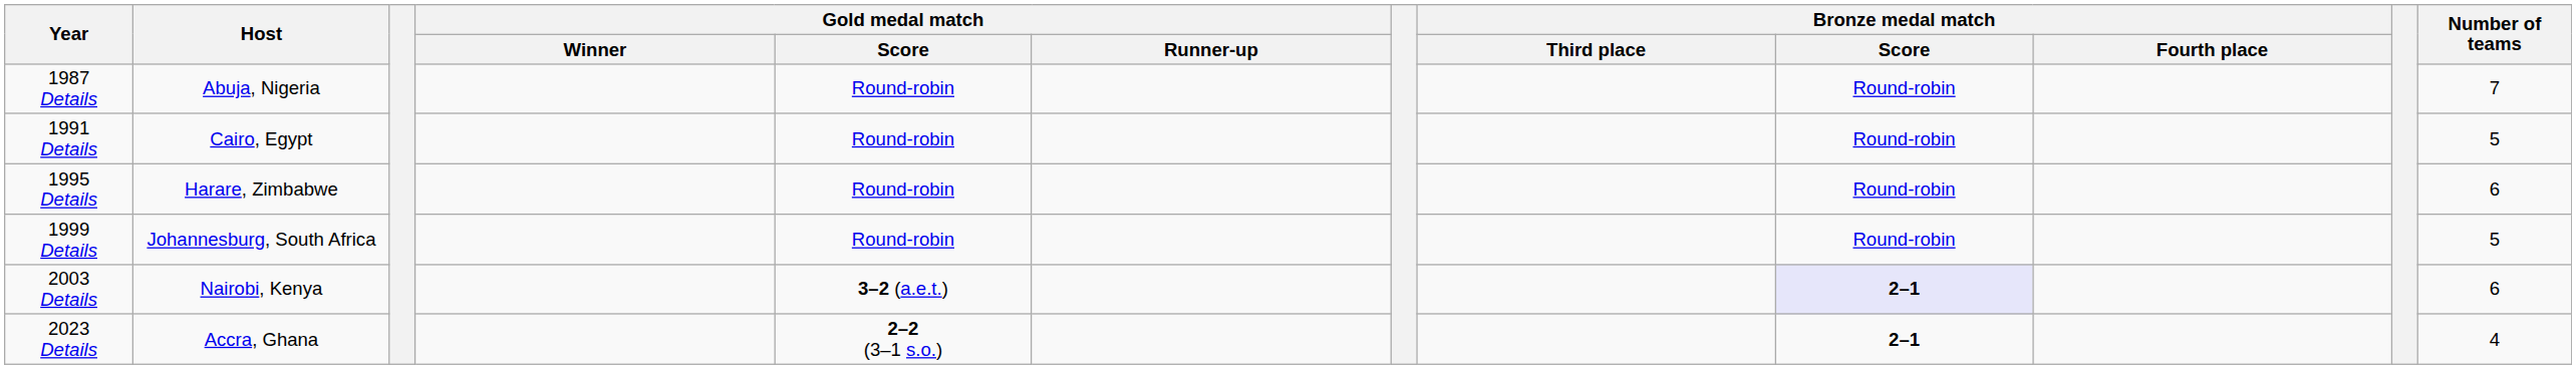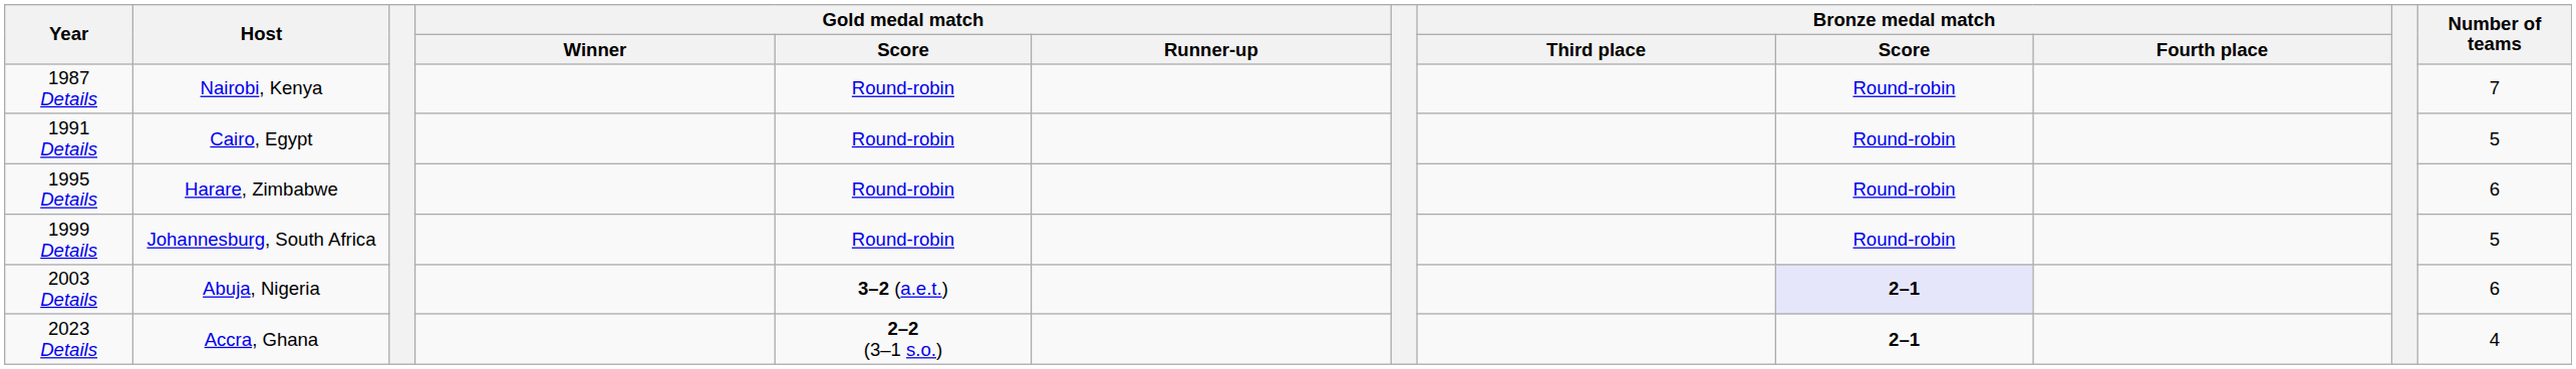1987 Details | Host: Abuja, Nigeria -> Nairobi, Kenya
2003 Details | Host: Nairobi, Kenya -> Abuja, Nigeria
